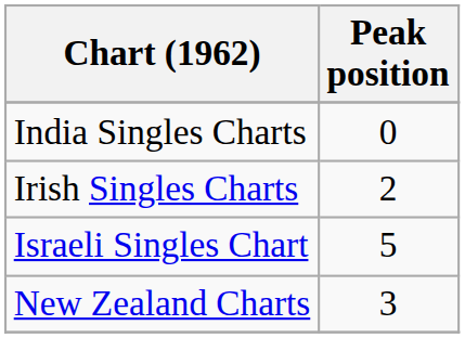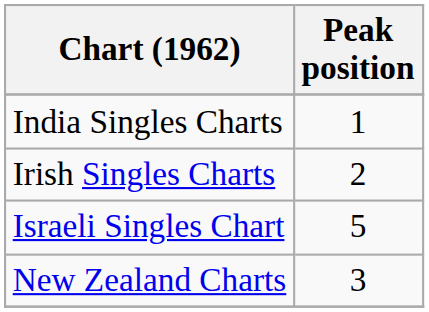India Singles Charts | Peak position: 0 -> 1
